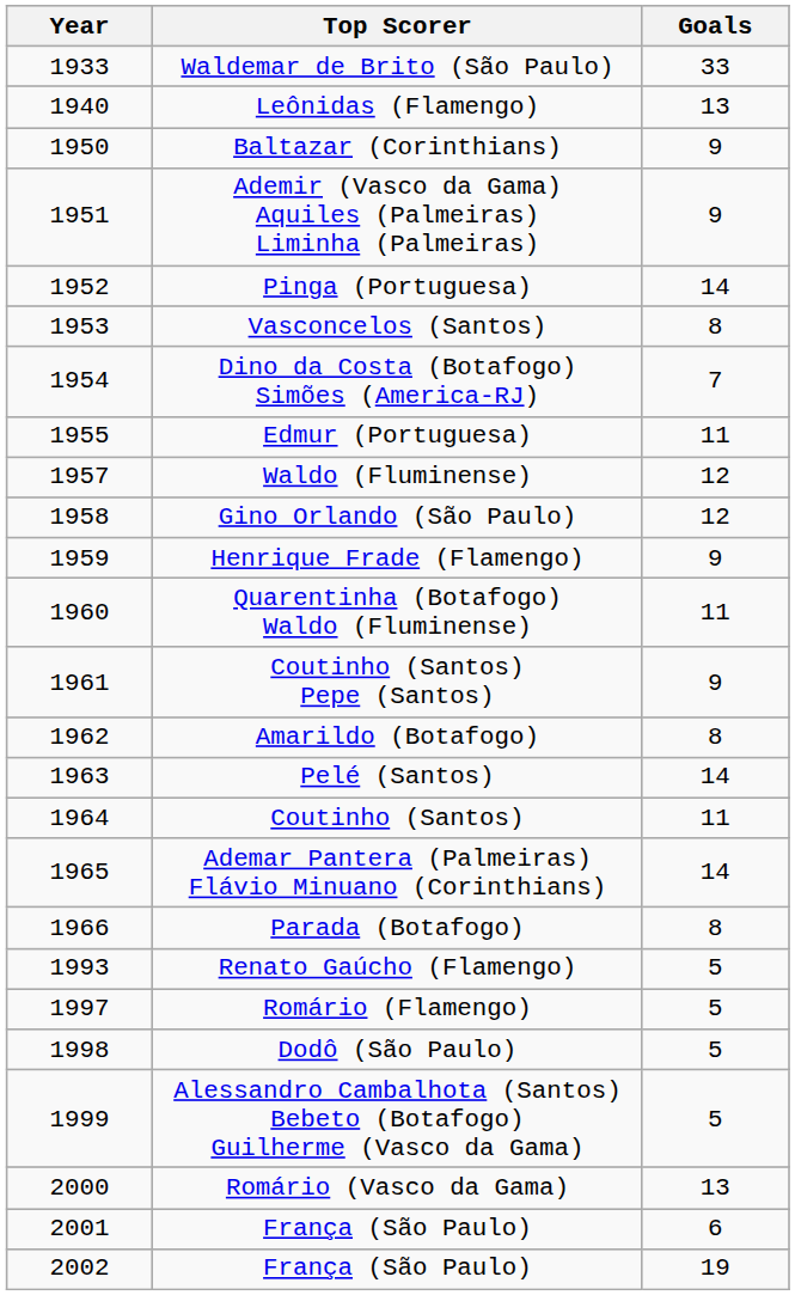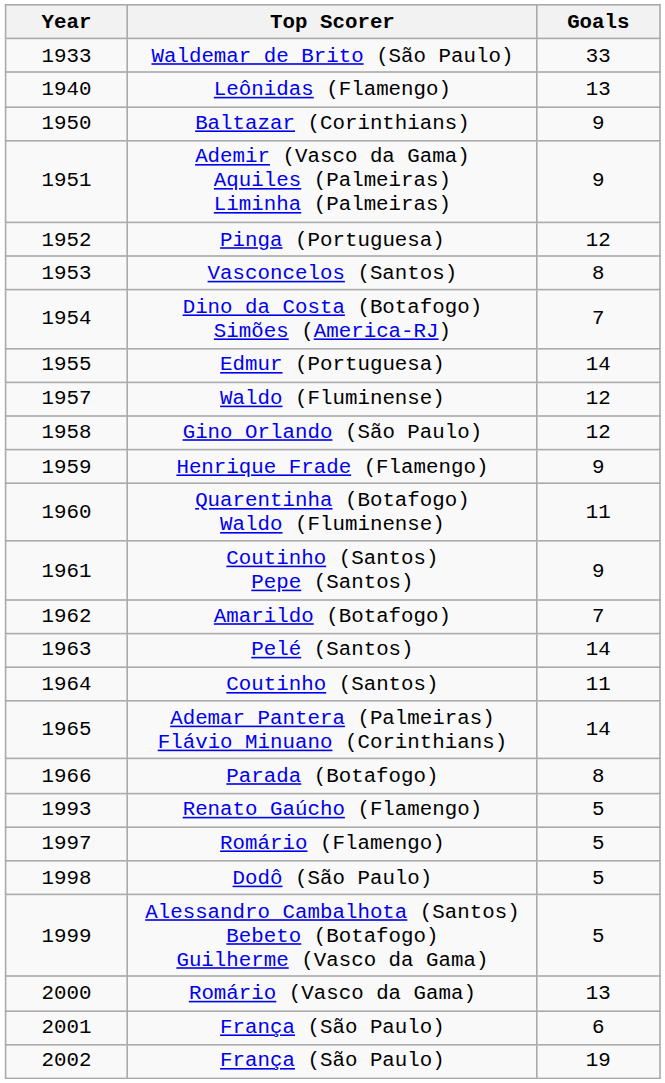Pinga (Portuguesa) | Goals: 14 -> 12
Edmur (Portuguesa) | Goals: 11 -> 14
Amarildo (Botafogo) | Goals: 8 -> 7
